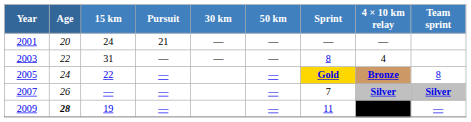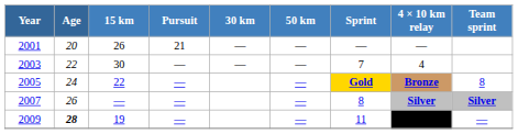2001 | 15 km: 24 -> 26
2003 | 15 km: 31 -> 30
2003 | Sprint: 8 -> 7
2007 | Sprint: 7 -> 8
